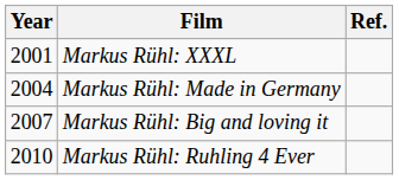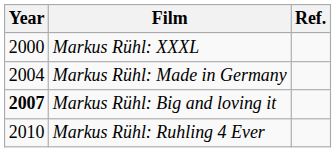Markus Rühl: XXXL | Year: 2001 -> 2000
Markus Rühl: Big and loving it | Year: normal -> bold
